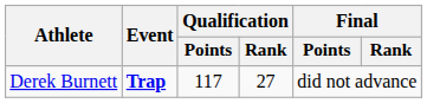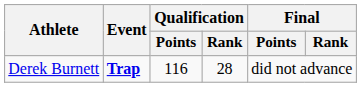Derek Burnett | Qualification / Points: 117 -> 116
Derek Burnett | Qualification / Rank: 27 -> 28
